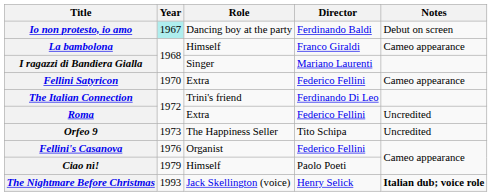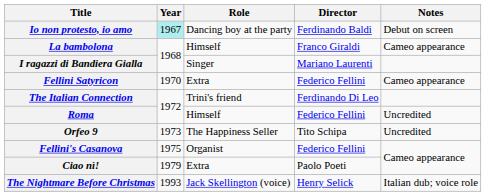Roma | Role: Extra -> Himself
Fellini's Casanova | Year: 1976 -> 1975
Ciao nì! | Role: Himself -> Extra
The Nightmare Before Christmas | Notes: bold -> normal
